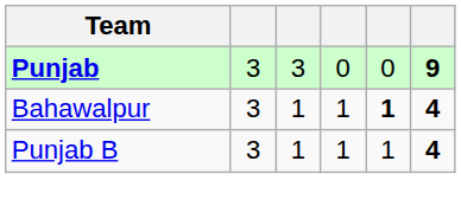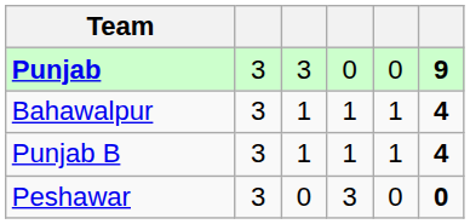Bahawalpur | column 5: bold -> normal
+ row: Peshawar | 3 | 0 | 3 | 0 | 0
